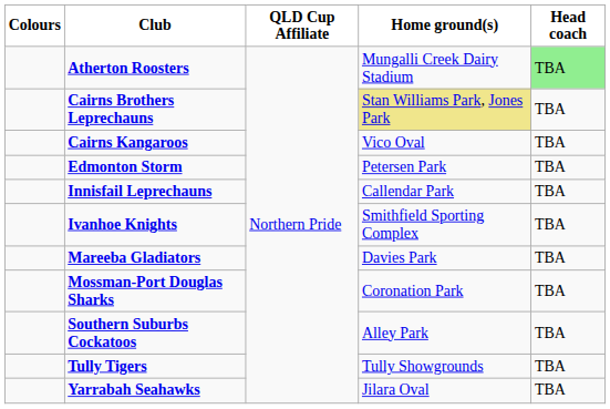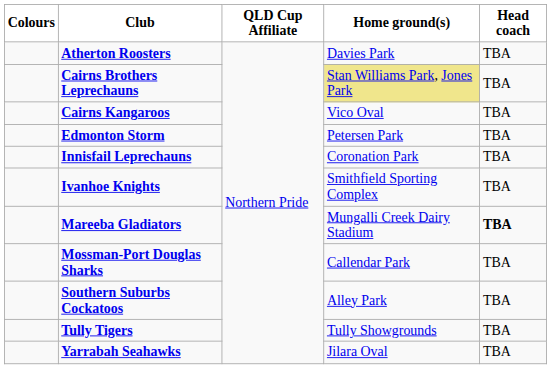Atherton Roosters | Home ground(s): Mungalli Creek Dairy Stadium -> Davies Park
Atherton Roosters | Head coach: lightgreen background -> no background
Innisfail Leprechauns | Home ground(s): Callendar Park -> Coronation Park
Mareeba Gladiators | Home ground(s): Davies Park -> Mungalli Creek Dairy Stadium
Mareeba Gladiators | Head coach: normal -> bold
Mossman-Port Douglas Sharks | Home ground(s): Coronation Park -> Callendar Park
